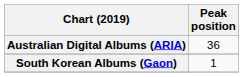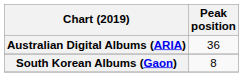South Korean Albums (Gaon) | Peak position: 1 -> 8
